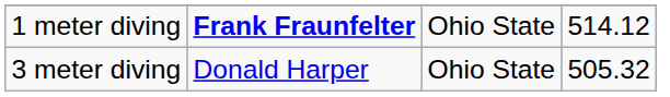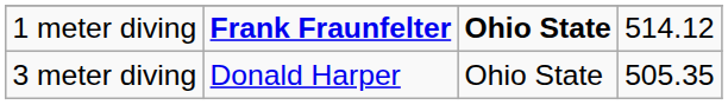1 meter diving | column 3: normal -> bold
3 meter diving | column 4: 505.32 -> 505.35
